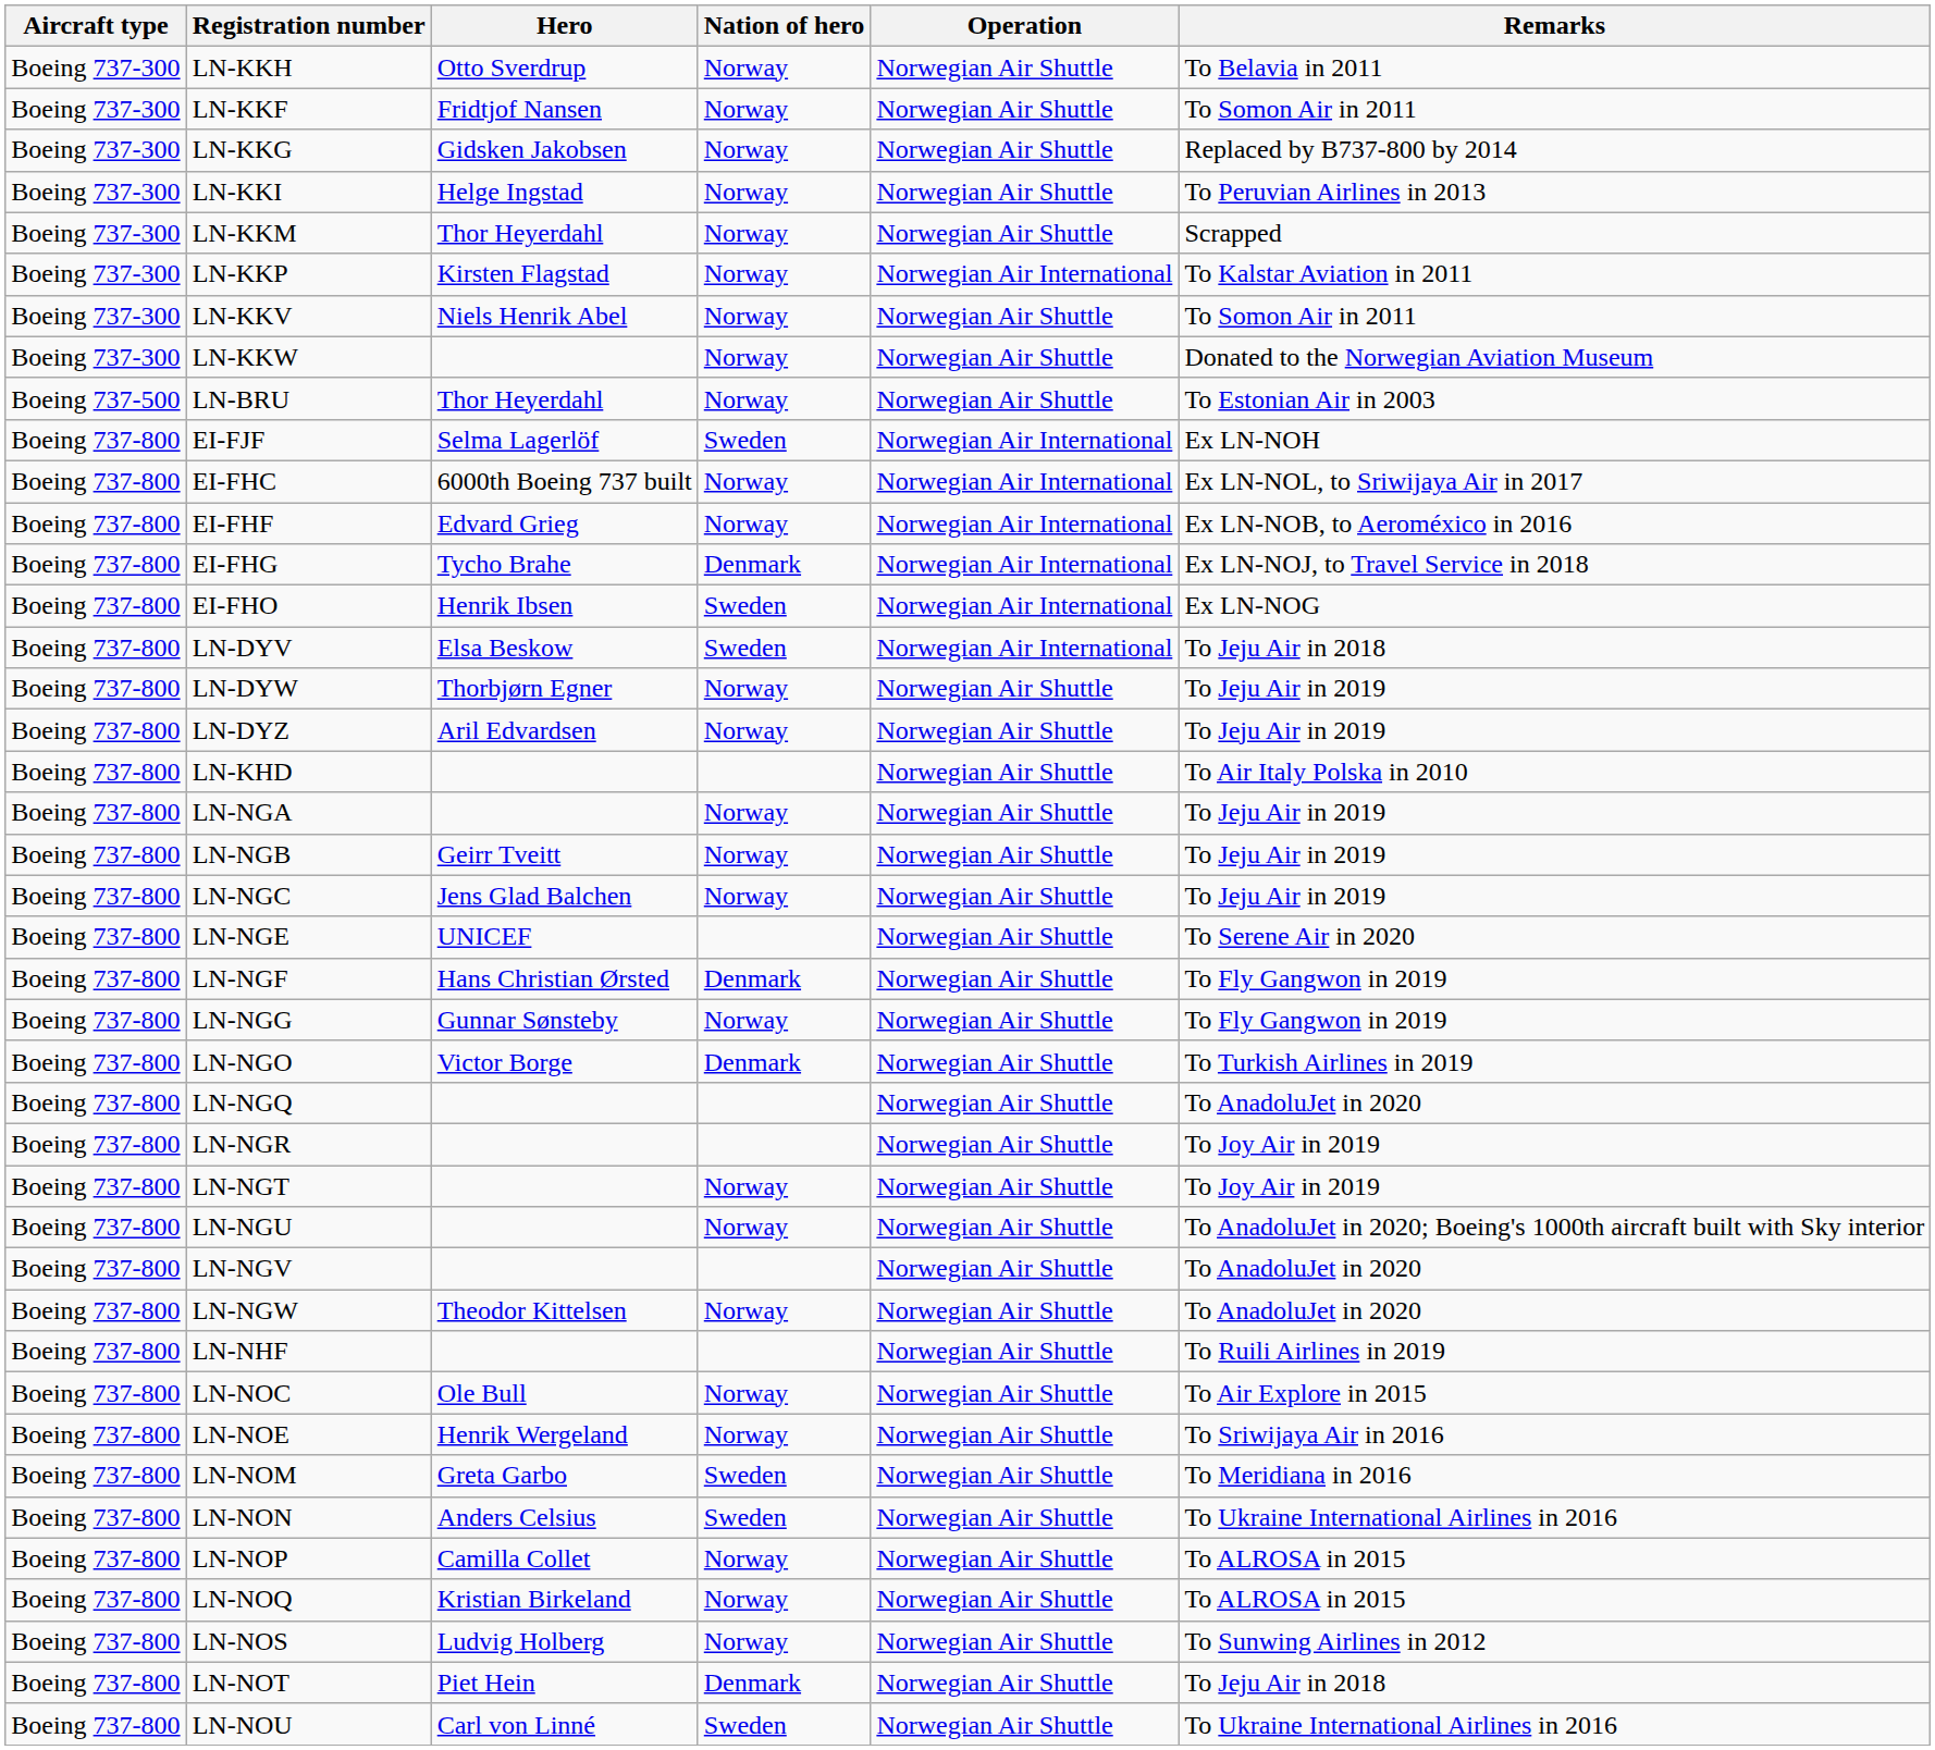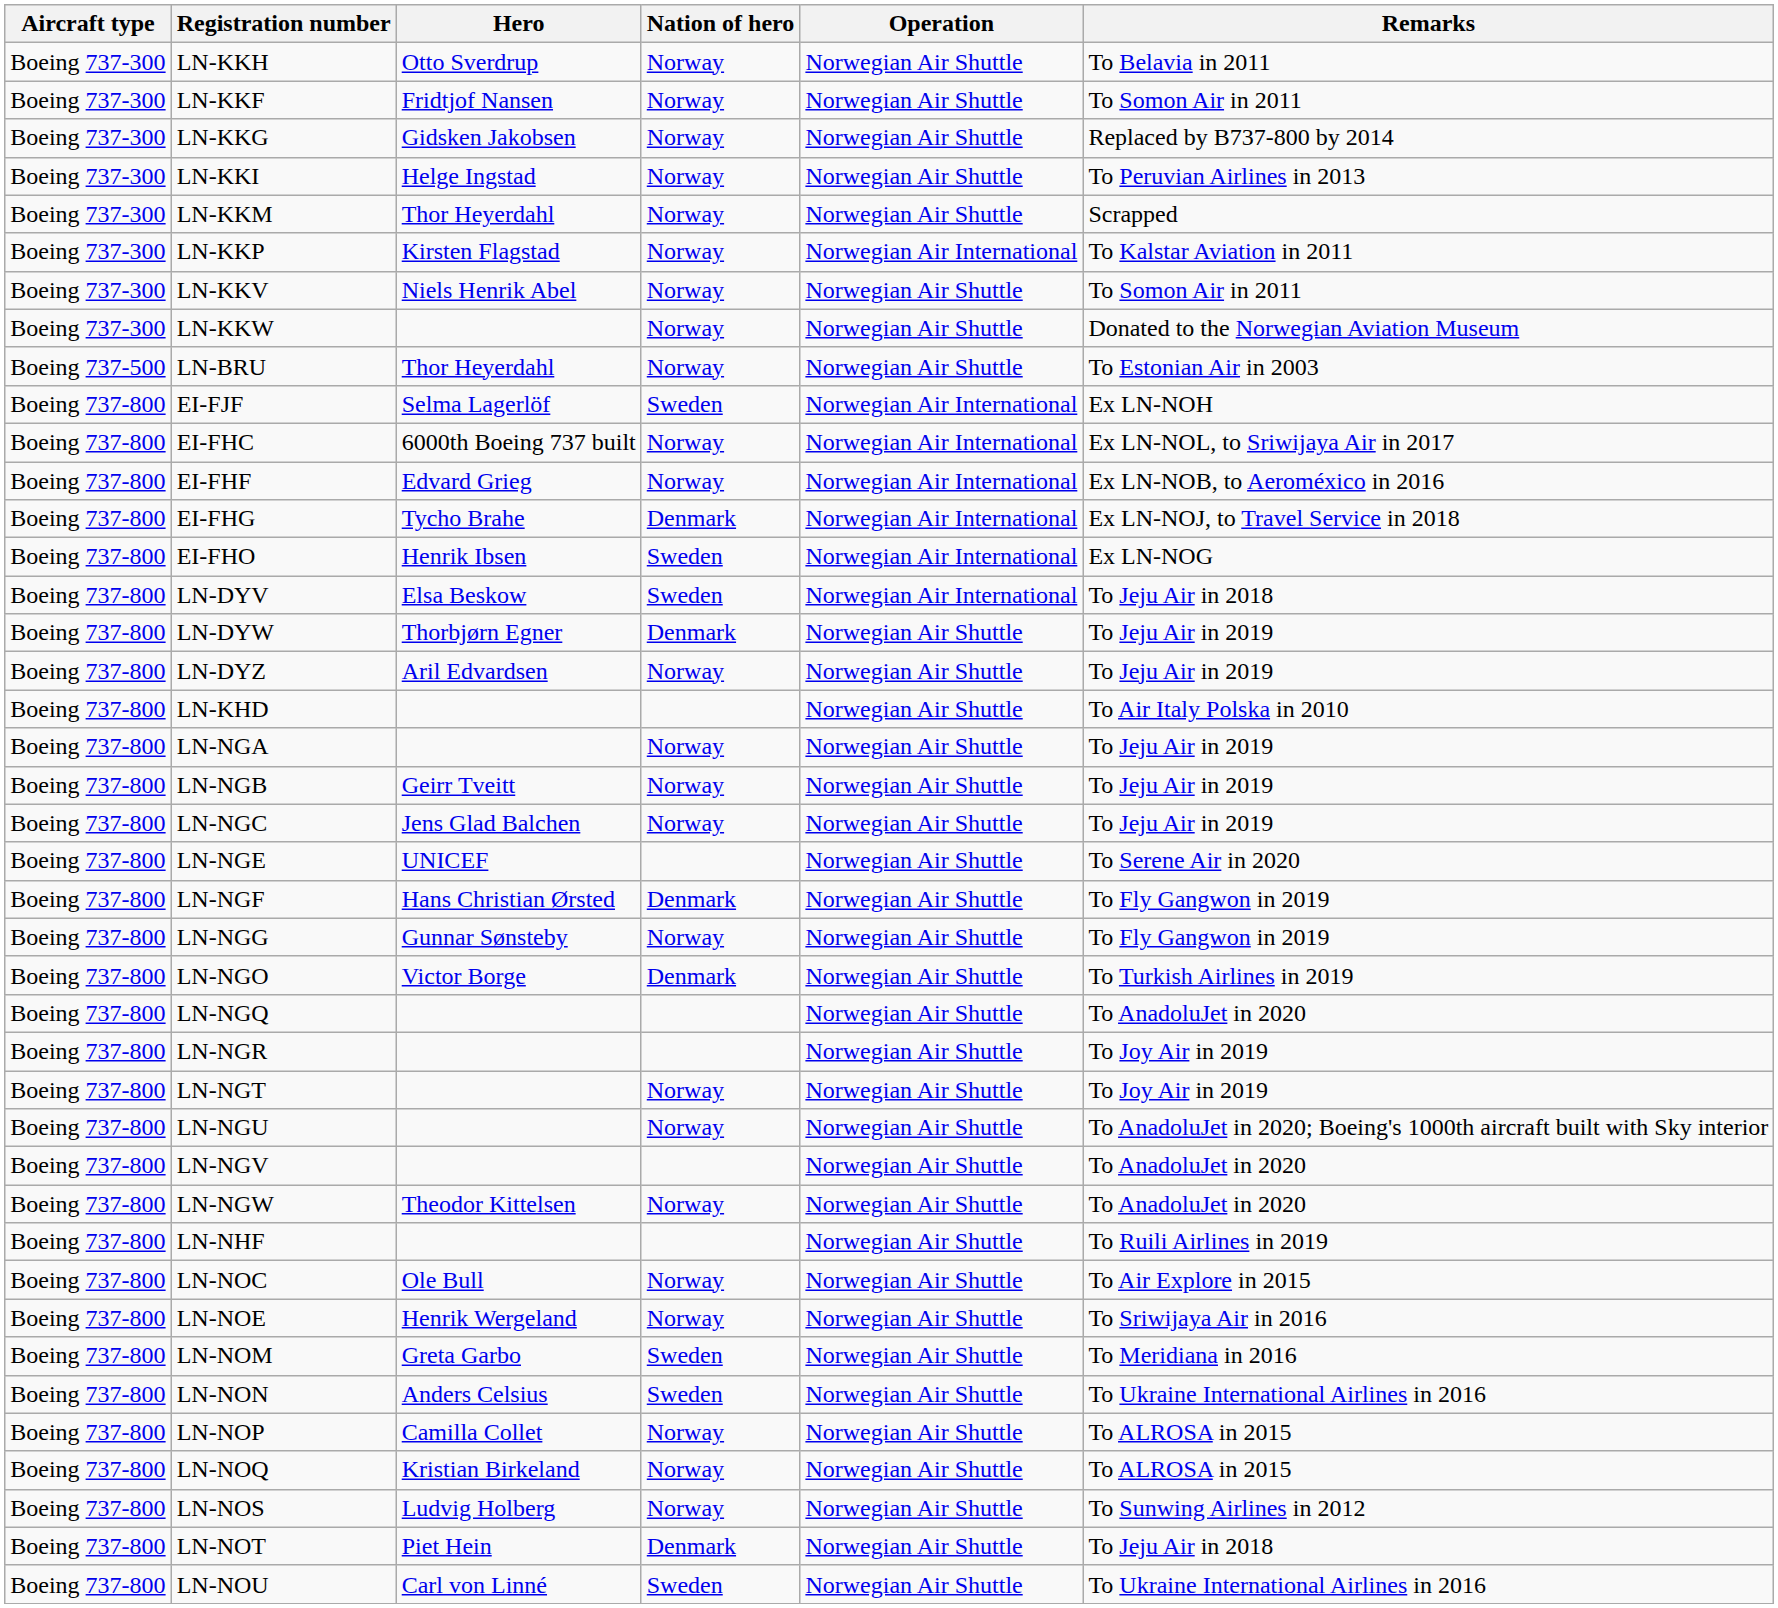LN-DYW | Nation of hero: Norway -> Denmark
